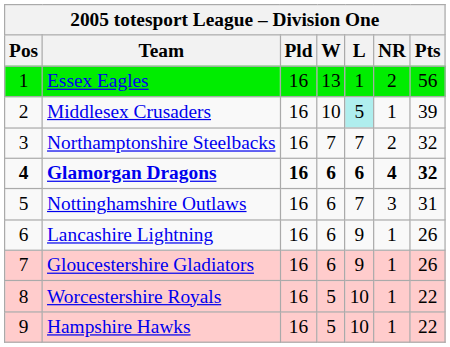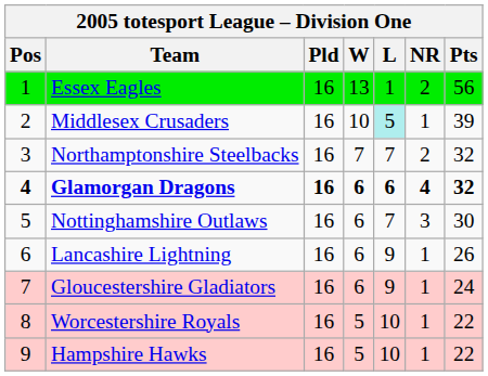Nottinghamshire Outlaws | Pts: 31 -> 30
Gloucestershire Gladiators | Pts: 26 -> 24
